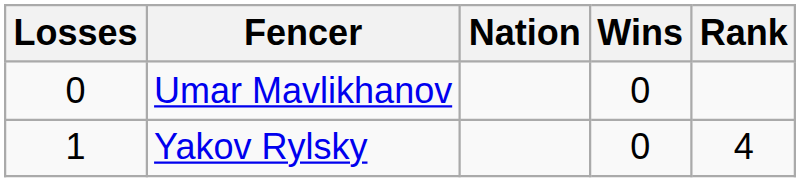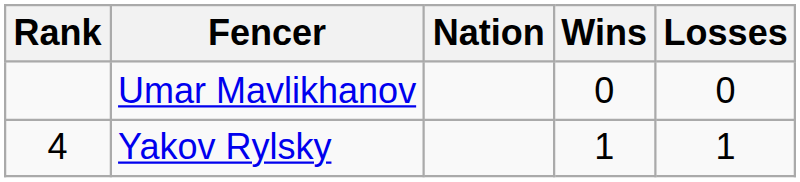columns swapped: Rank <-> Losses
Yakov Rylsky | Wins: 0 -> 1
